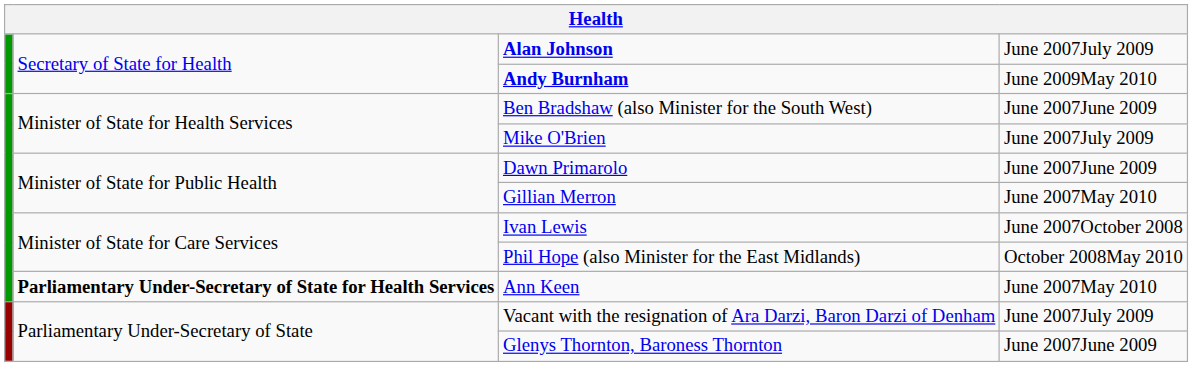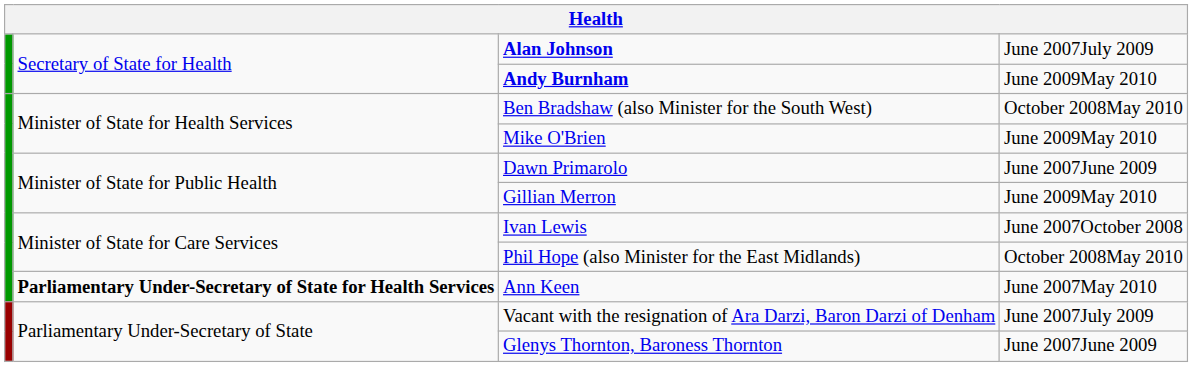Ben Bradshaw (also Minister for the South West) | column 4: June 2007June 2009 -> October 2008May 2010
Mike O'Brien | column 4: June 2007July 2009 -> June 2009May 2010
Gillian Merron | column 4: June 2007May 2010 -> June 2009May 2010
